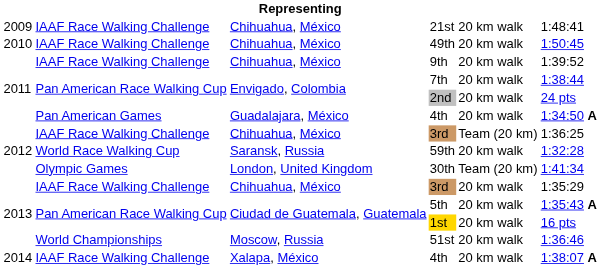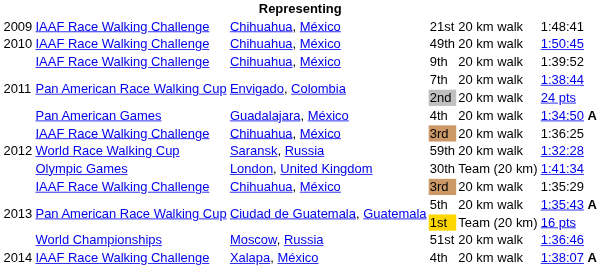2012 / 3rd | column 5: Team (20 km) -> 20 km walk
1st | column 5: 20 km walk -> Team (20 km)
